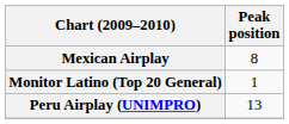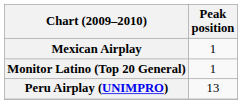Mexican Airplay | Peak position: 8 -> 1
